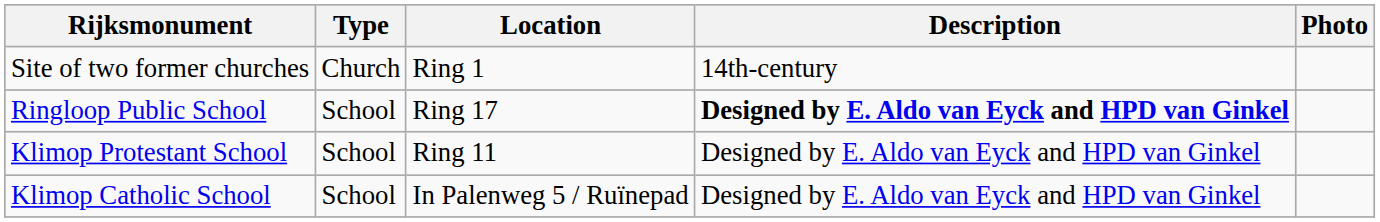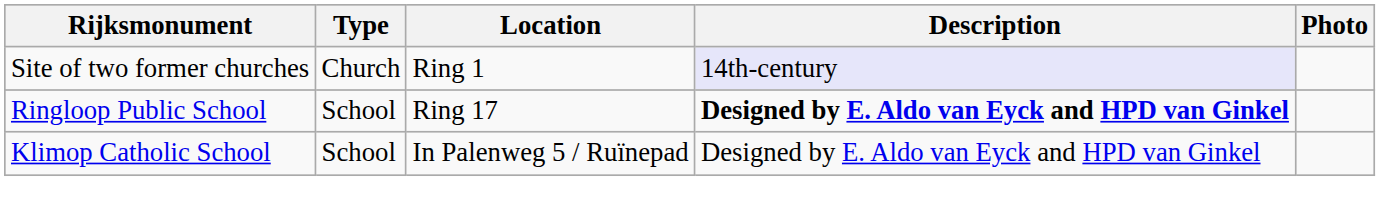Site of two former churches | Description: no background -> lavender background
- row: Klimop Protestant School | School | Ring 11 | Designed by E. Aldo van Eyck and HPD van Ginkel
